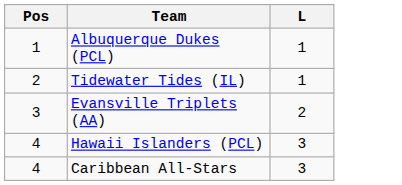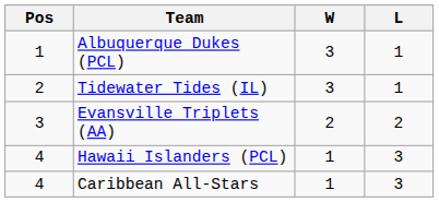+ column: W | 3 | 3 | 2 | 1 | 1
